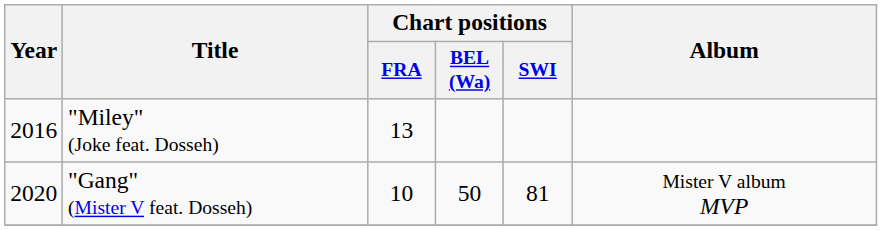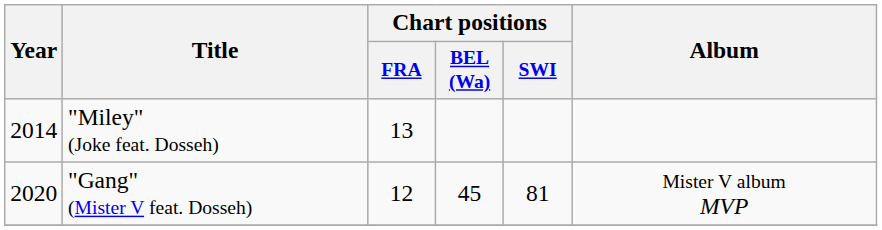"Miley" (Joke feat. Dosseh) | Year: 2016 -> 2014
"Gang" (Mister V feat. Dosseh) | Chart positions / FRA: 10 -> 12
"Gang" (Mister V feat. Dosseh) | Chart positions / BEL (Wa): 50 -> 45
